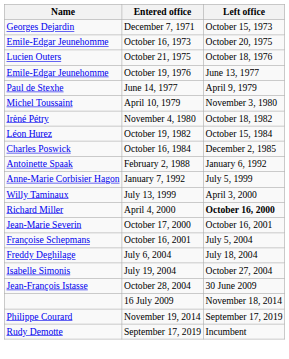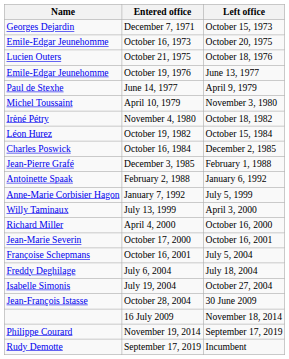+ row: Jean-Pierre Grafé | December 3, 1985 | February 1, 1988
April 4, 2000 | Left office: bold -> normal
